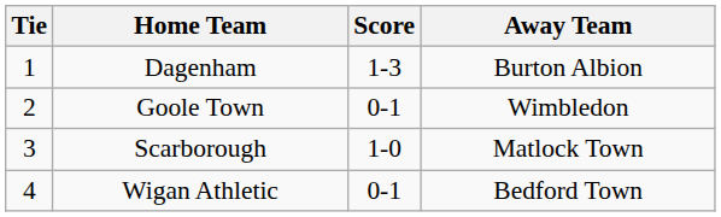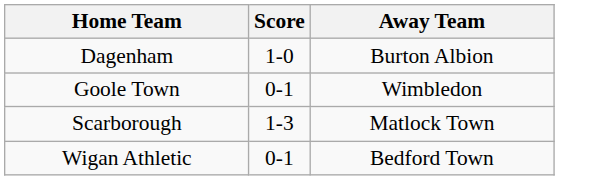- column: Tie | 1 | 2 | 3 | 4
Dagenham | Score: 1-3 -> 1-0
Scarborough | Score: 1-0 -> 1-3
